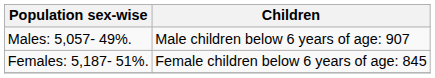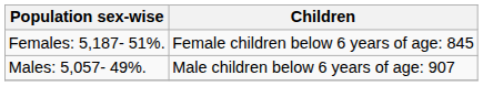rows swapped: Males: 5,057- 49%. <-> Females: 5,187- 51%.
